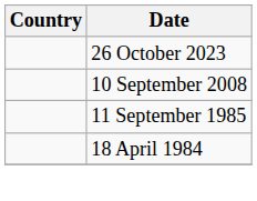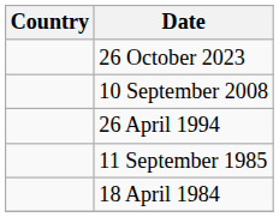+ row: 26 April 1994
